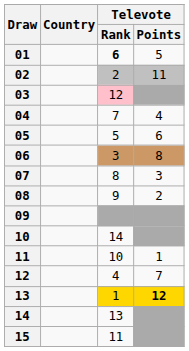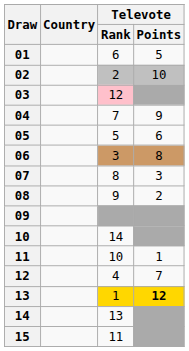01 | Televote / Rank: bold -> normal
02 | Televote / Points: 11 -> 10
04 | Televote / Points: 4 -> 9
